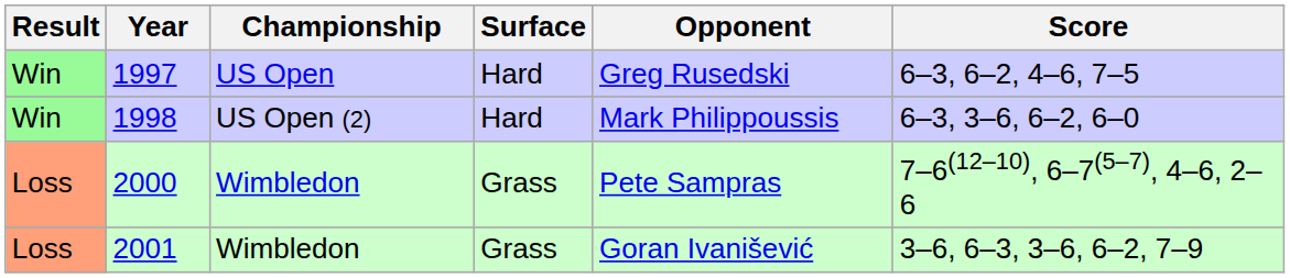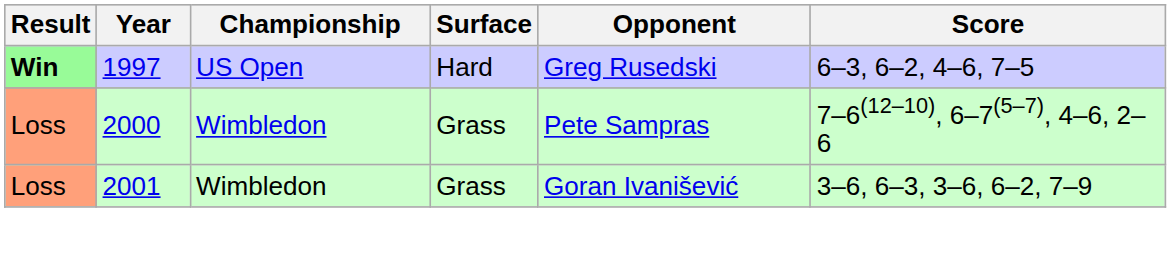1997 | Result: normal -> bold
- row: Win | 1998 | US Open (2) | Hard | Mark Philippoussis | 6–3, 3–6, 6–2, 6–0
